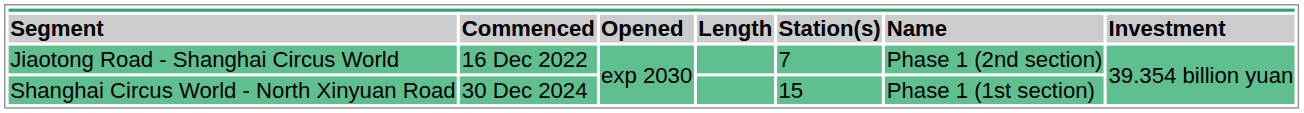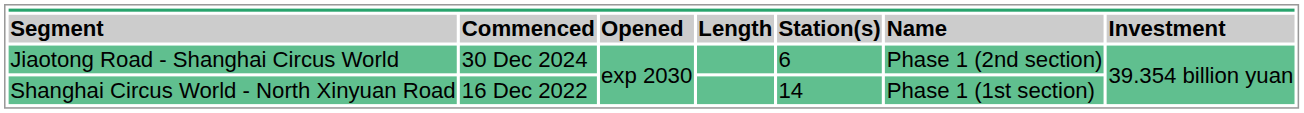Jiaotong Road - Shanghai Circus World | Commenced: 16 Dec 2022 -> 30 Dec 2024
Jiaotong Road - Shanghai Circus World | Station(s): 7 -> 6
Shanghai Circus World - North Xinyuan Road | Commenced: 30 Dec 2024 -> 16 Dec 2022
Shanghai Circus World - North Xinyuan Road | Station(s): 15 -> 14
